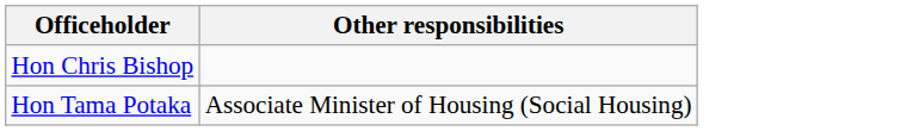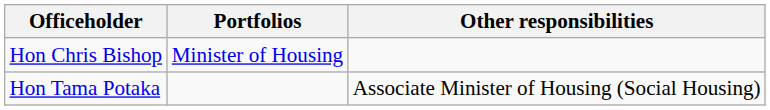+ column: Portfolios | Minister of Housing
